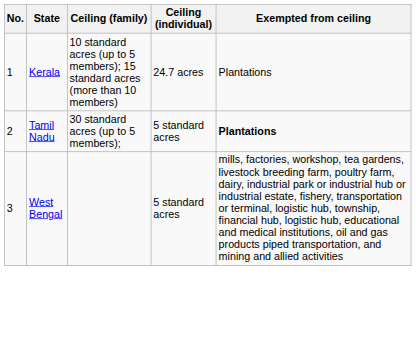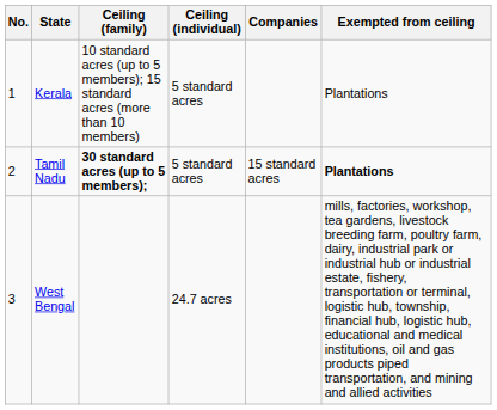+ column: Companies | 15 standard acres
Kerala | Ceiling (individual): 24.7 acres -> 5 standard acres
Tamil Nadu | Ceiling (family): normal -> bold
West Bengal | Ceiling (individual): 5 standard acres -> 24.7 acres
